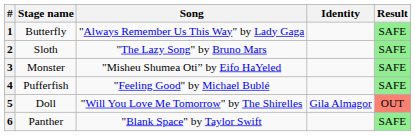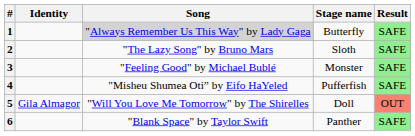columns swapped: Stage name <-> Identity
1 | Song: no background -> lightgrey background
3 | Song: "Misheu Shumea Oti” by Eifo HaYeled -> "Feeling Good" by Michael Bublé
4 | Song: "Feeling Good" by Michael Bublé -> "Misheu Shumea Oti” by Eifo HaYeled
